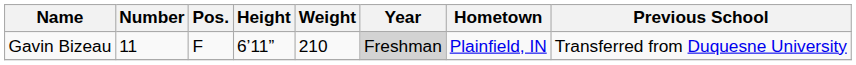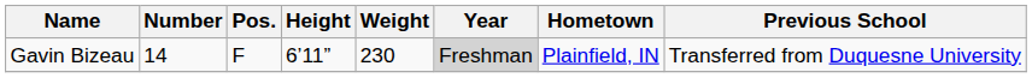Gavin Bizeau | Number: 11 -> 14
Gavin Bizeau | Weight: 210 -> 230
